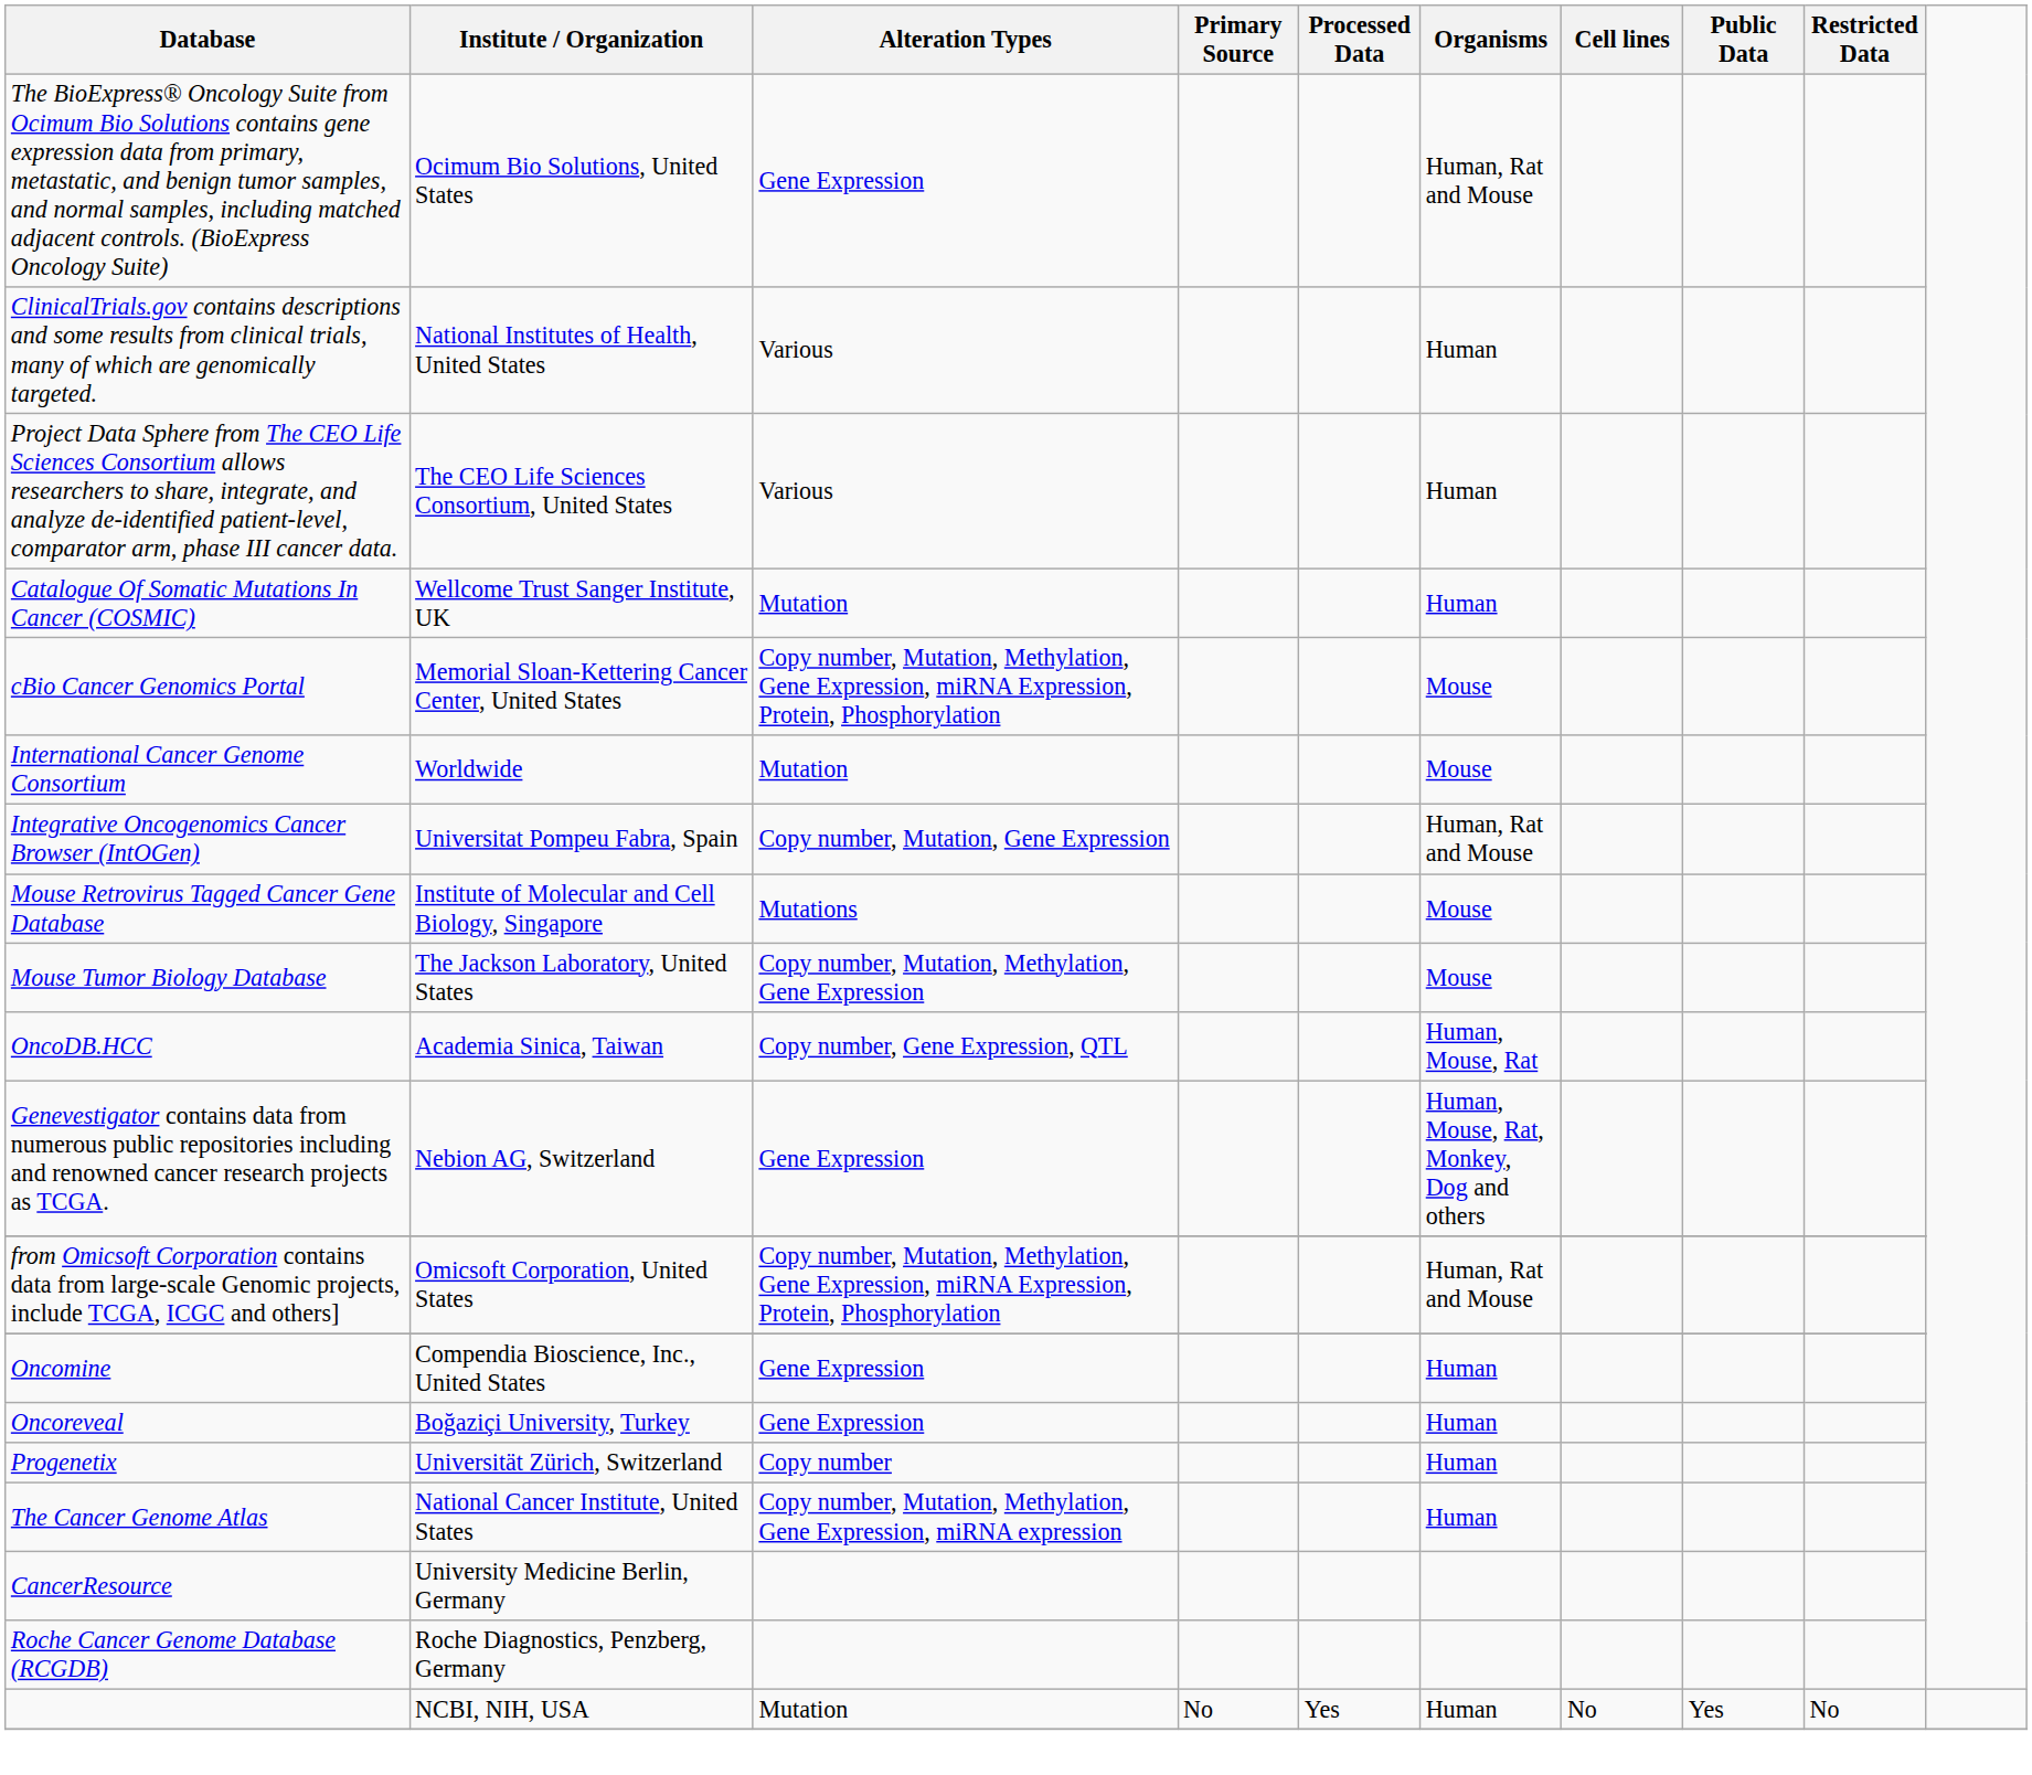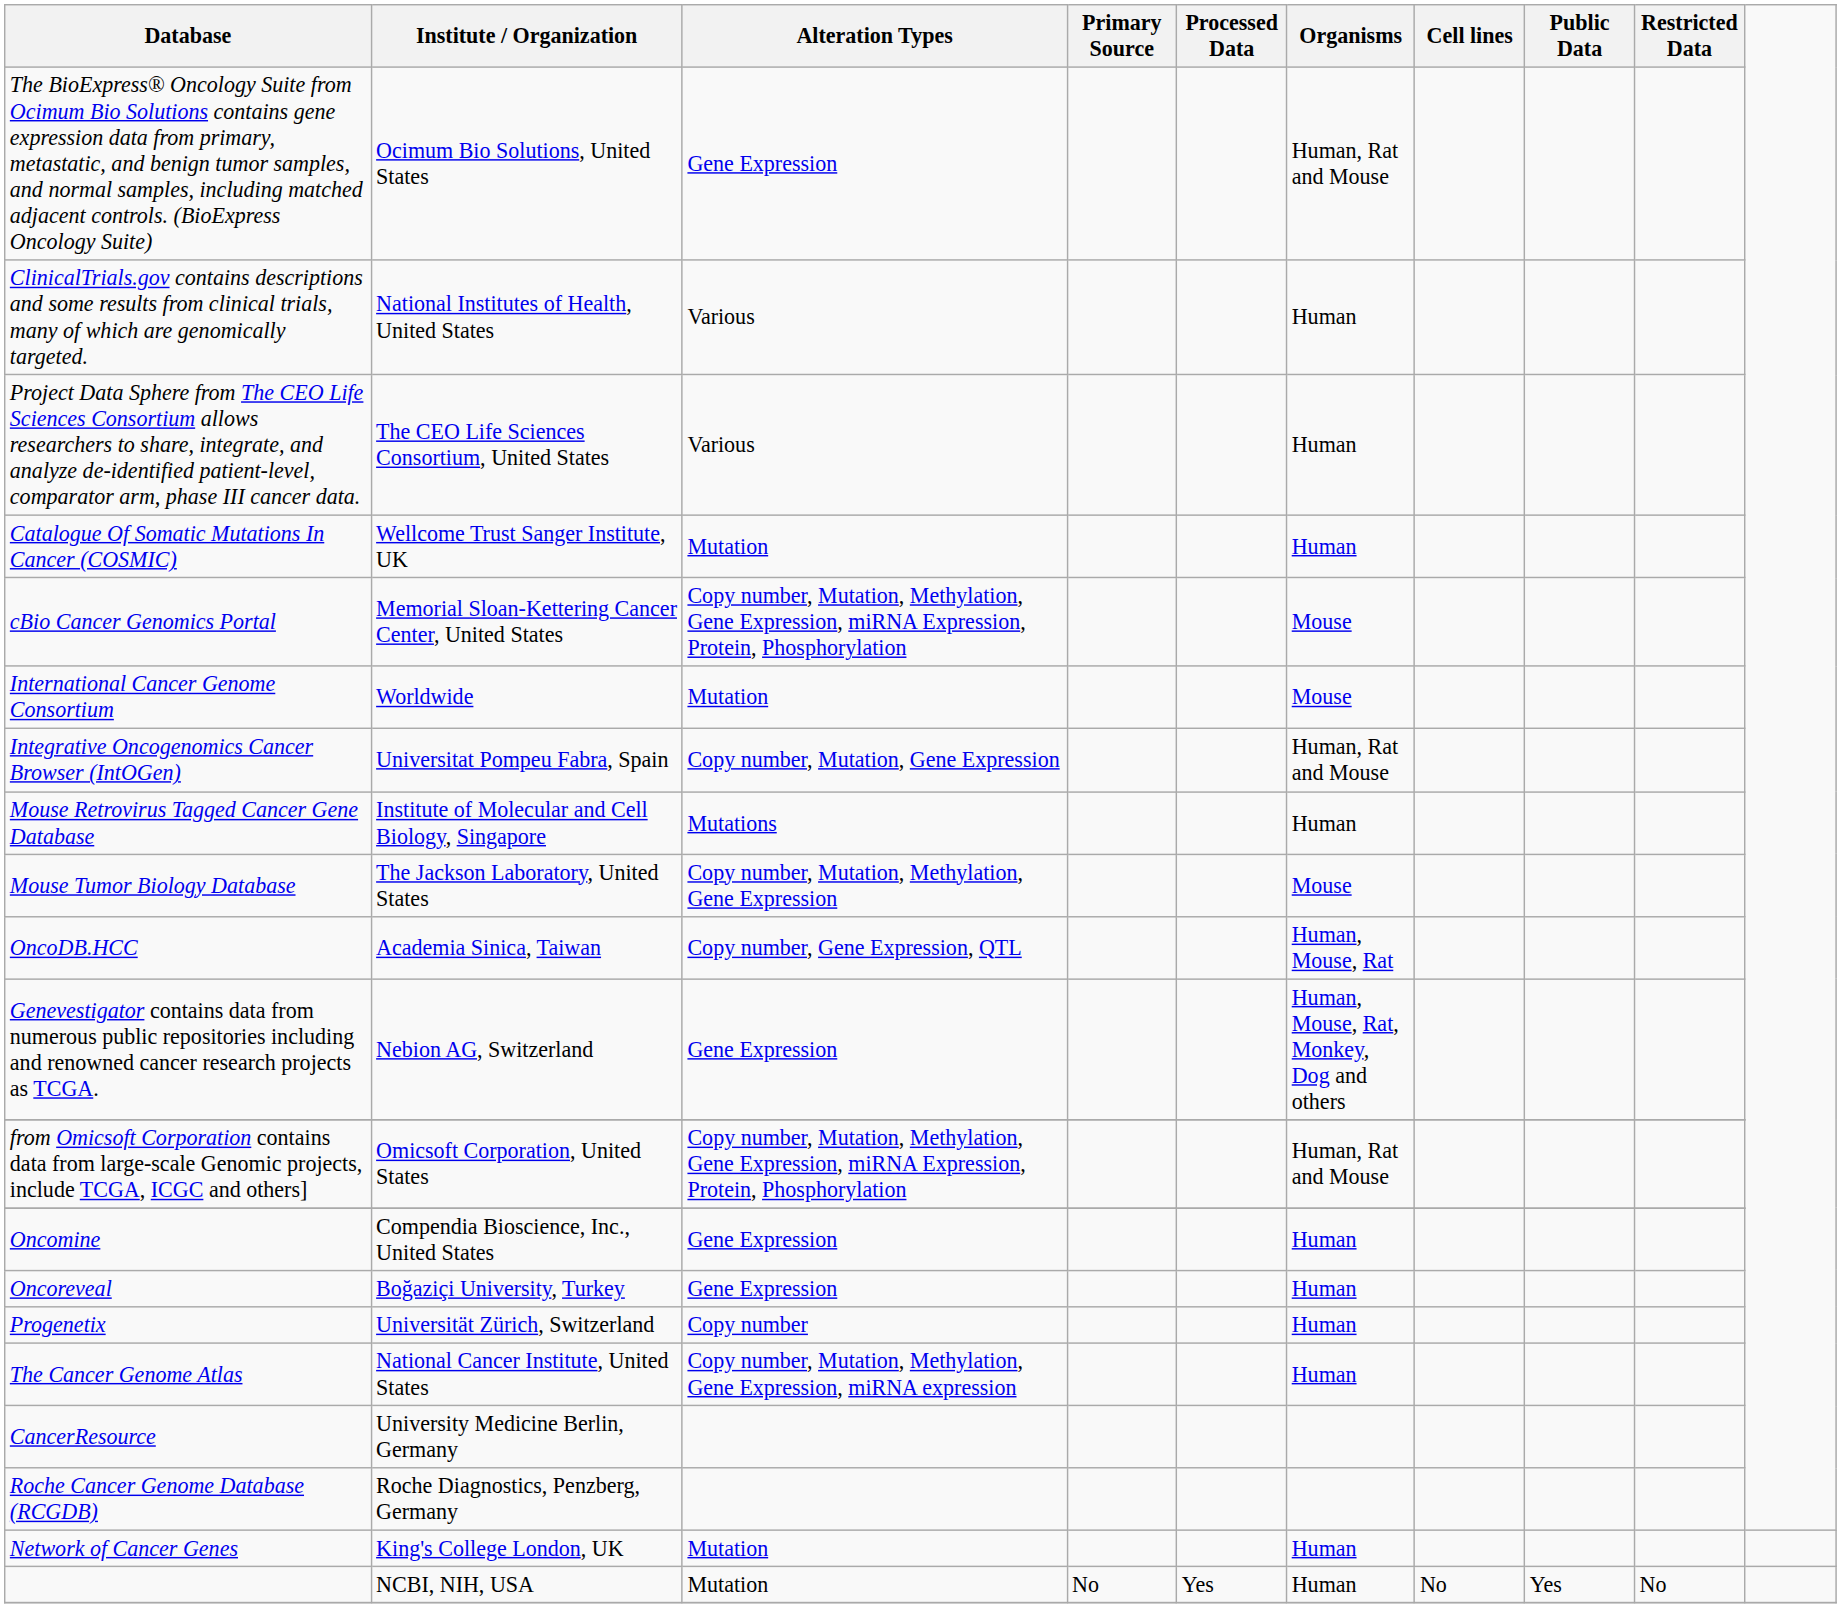Mouse Retrovirus Tagged Cancer Gene Database | Organisms: Mouse -> Human
+ row: Network of Cancer Genes | King's College London, UK | Mutation | Human
